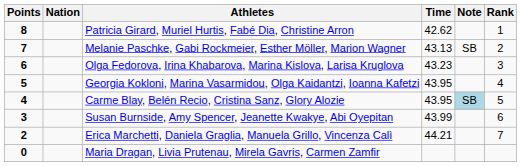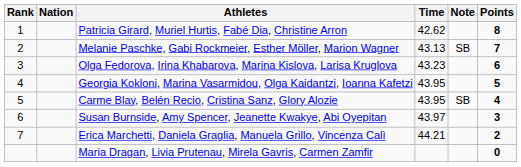columns swapped: Rank <-> Points
Carme Blay, Belén Recio, Cristina Sanz, Glory Alozie | Note: lightblue background -> no background
Susan Burnside, Amy Spencer, Jeanette Kwakye, Abi Oyepitan | Time: 43.99 -> 43.97
